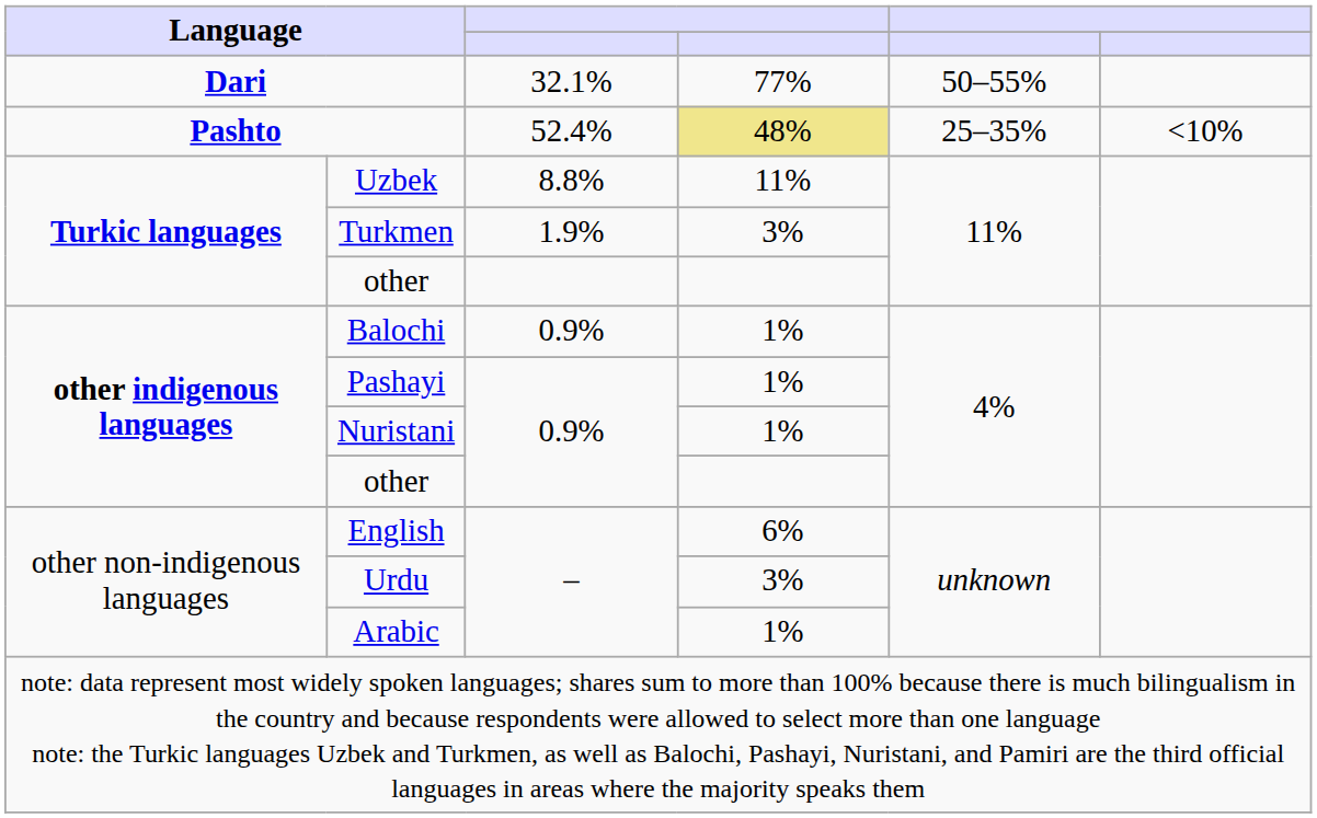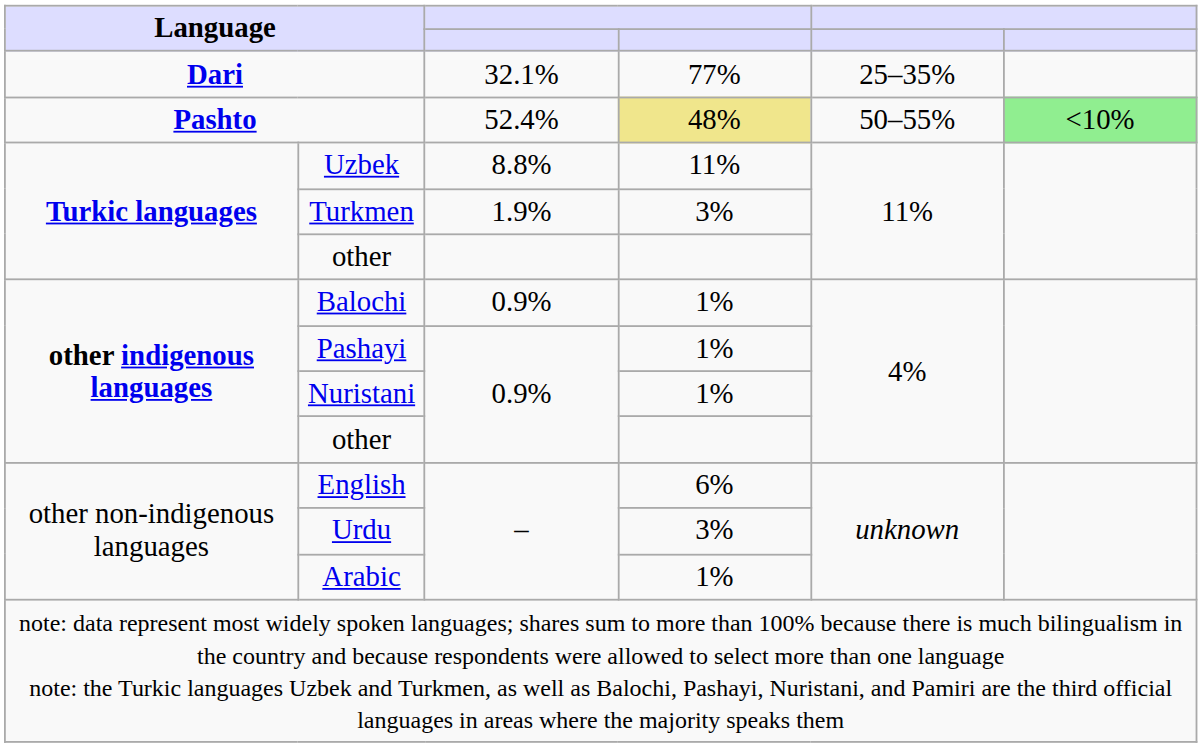Dari | column 5: 50–55% -> 25–35%
Pashto | column 5: 25–35% -> 50–55%
Pashto | column 6: no background -> lightgreen background
